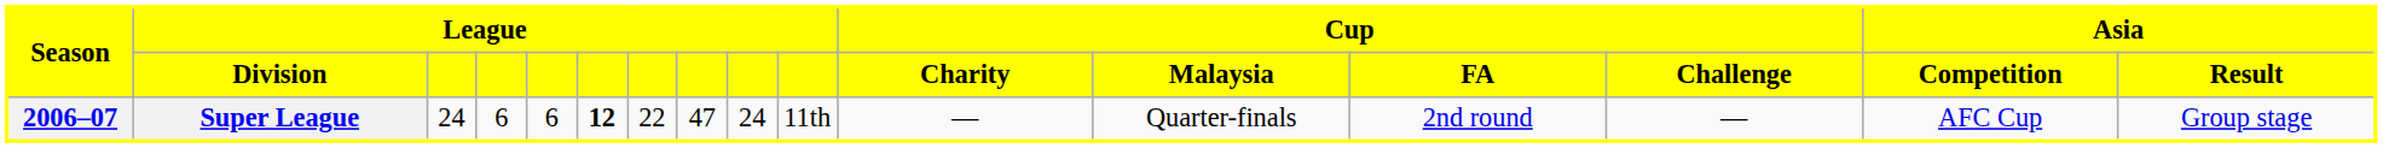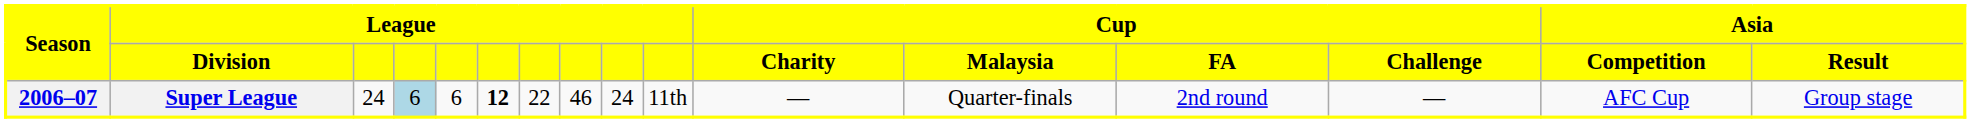Super League | column 4: no background -> lightblue background
Super League | column 8: 47 -> 46
